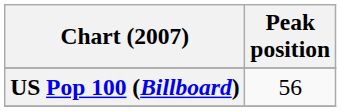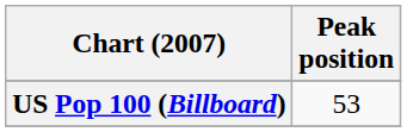US Pop 100 (Billboard) | Peak position: 56 -> 53
